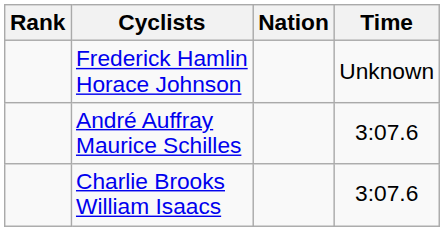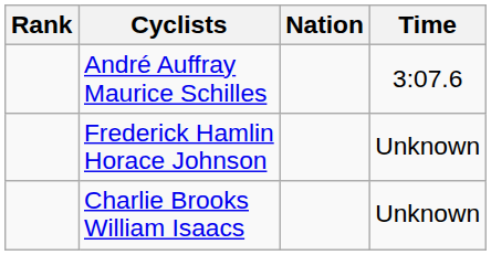rows swapped: André Auffray Maurice Schilles <-> Frederick Hamlin Horace Johnson
Charlie Brooks William Isaacs | Time: 3:07.6 -> Unknown
